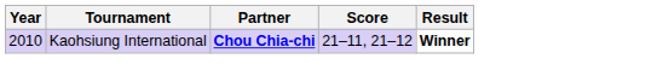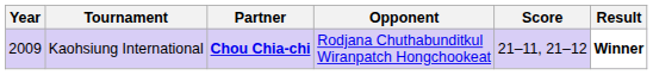+ column: Opponent | Rodjana Chuthabunditkul Wiranpatch Hongchookeat
Kaohsiung International | Year: 2010 -> 2009
